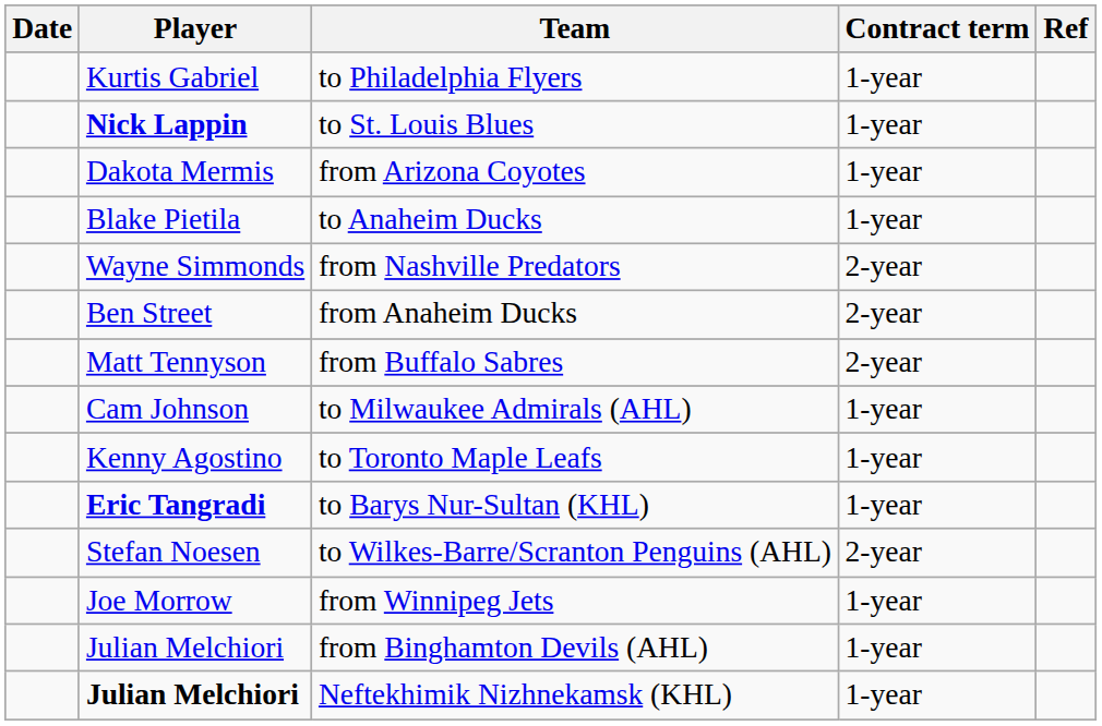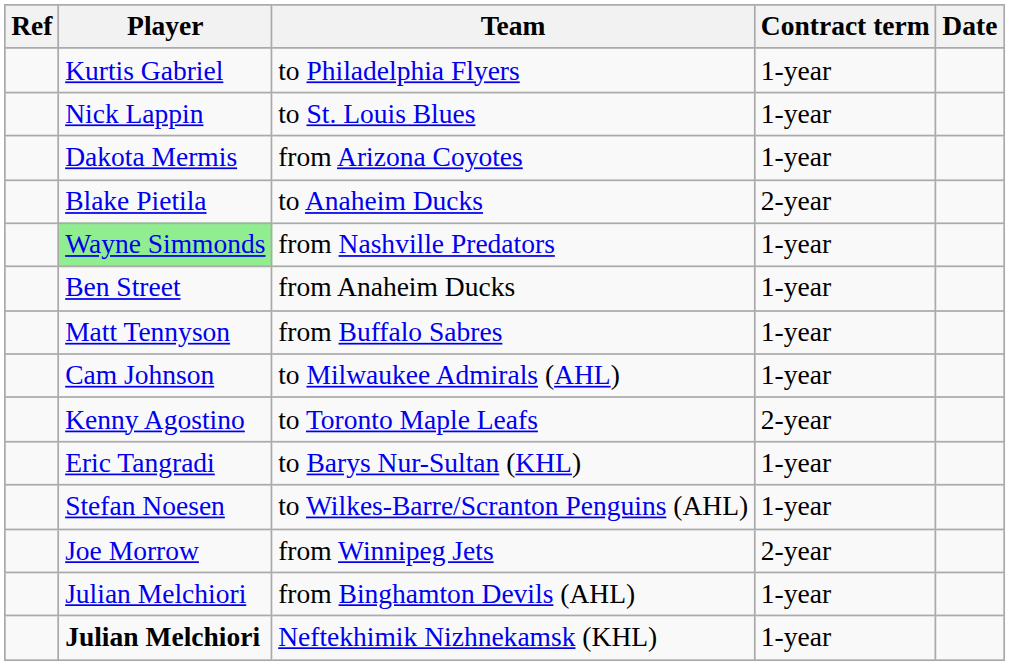columns swapped: Date <-> Ref
to St. Louis Blues | Player: bold -> normal
to Anaheim Ducks | Contract term: 1-year -> 2-year
from Nashville Predators | Player: no background -> lightgreen background
from Nashville Predators | Contract term: 2-year -> 1-year
from Anaheim Ducks | Contract term: 2-year -> 1-year
from Buffalo Sabres | Contract term: 2-year -> 1-year
to Toronto Maple Leafs | Contract term: 1-year -> 2-year
to Barys Nur-Sultan (KHL) | Player: bold -> normal
to Wilkes-Barre/Scranton Penguins (AHL) | Contract term: 2-year -> 1-year
from Winnipeg Jets | Contract term: 1-year -> 2-year
